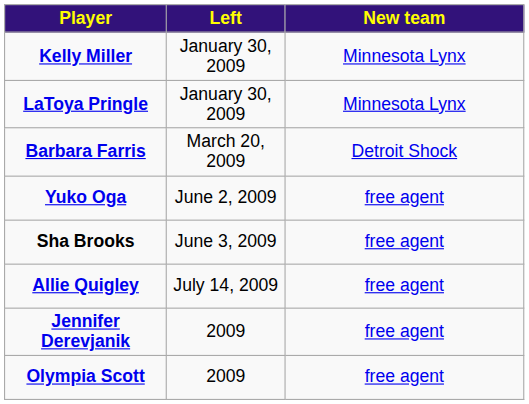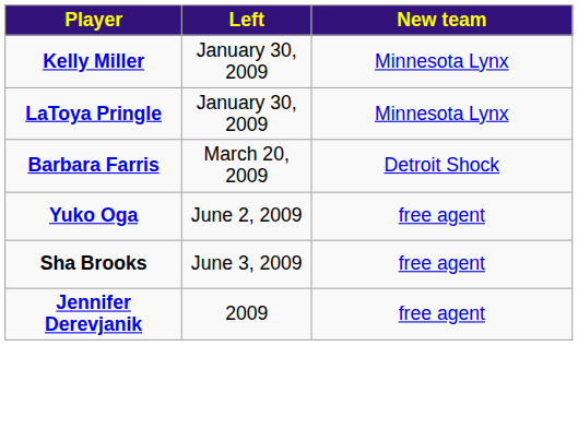- row: Allie Quigley | July 14, 2009 | free agent
- row: Olympia Scott | 2009 | free agent
